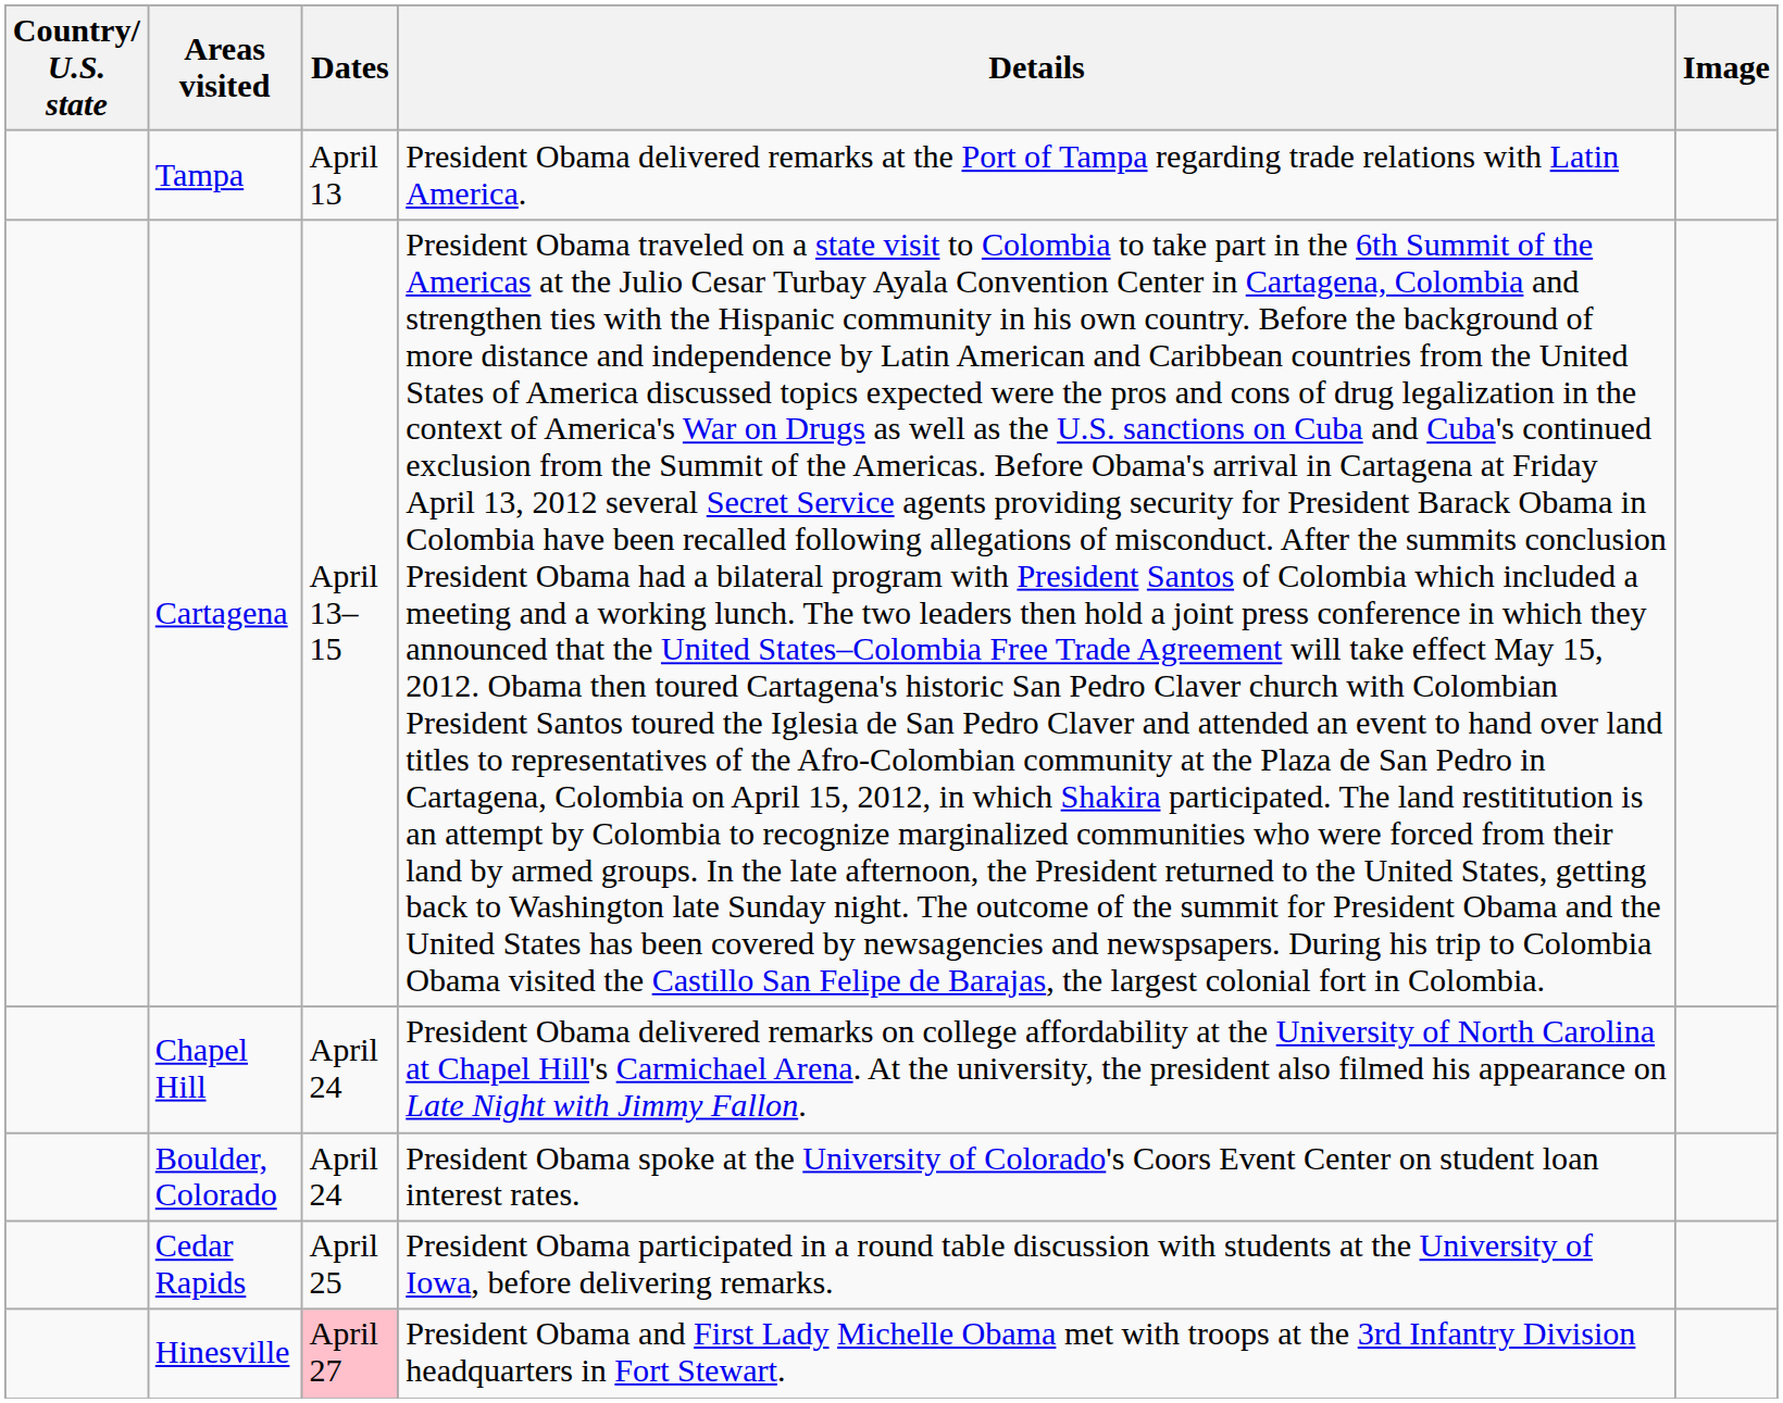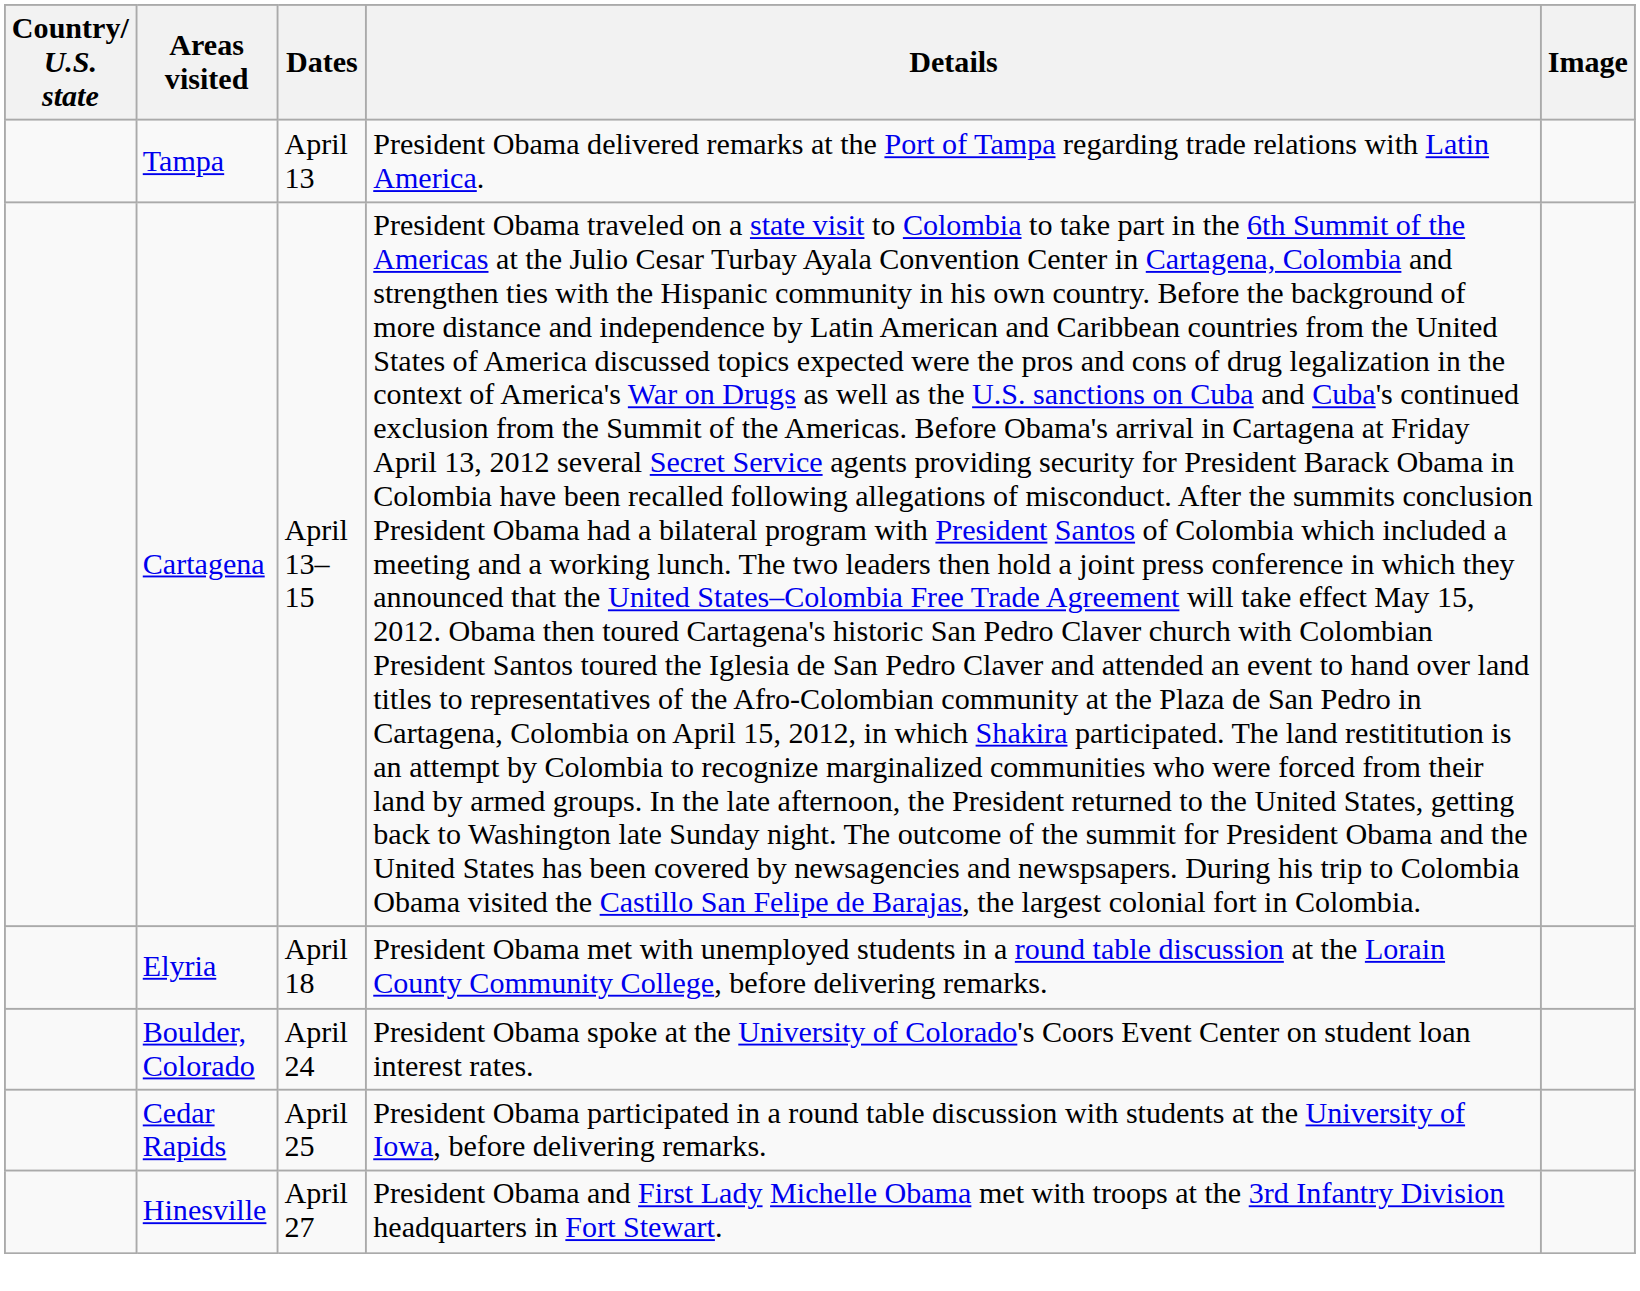+ row: Elyria | April 18 | President Obama met with unemployed students in a round table discussion at the Lorain County Community College, before delivering remarks.
- row: Chapel Hill | April 24 | President Obama delivered remarks on college affordability at the University of North Carolina at Chapel Hill's Carmichael Arena. At the university, the president also filmed his appearance on Late Night with Jimmy Fallon.
Hinesville | Dates: pink background -> no background
